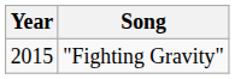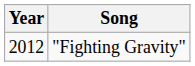"Fighting Gravity" | Year: 2015 -> 2012
